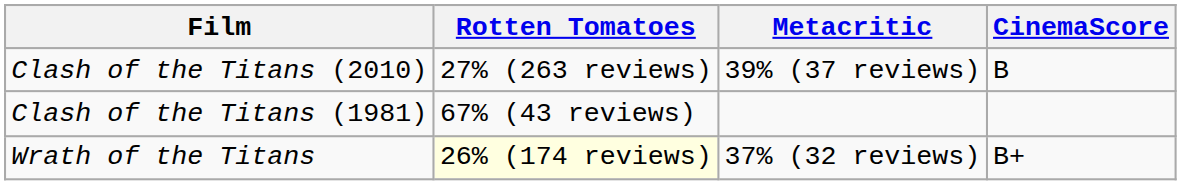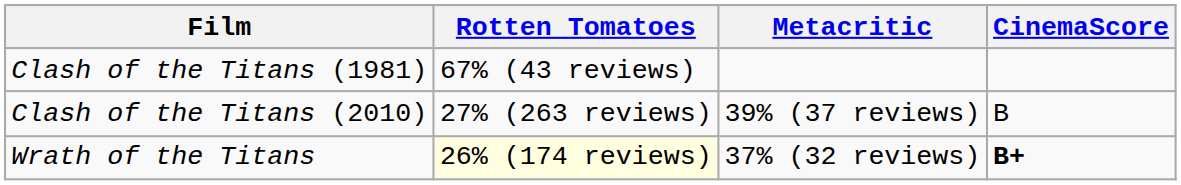rows swapped: Clash of the Titans (1981) <-> Clash of the Titans (2010)
Wrath of the Titans | CinemaScore: normal -> bold
